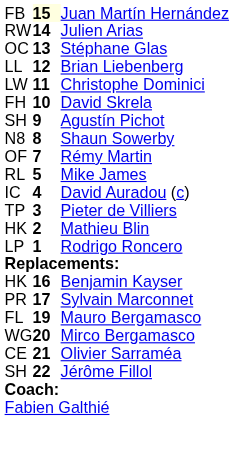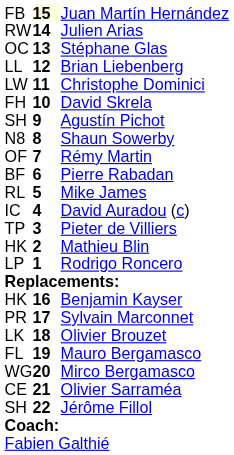+ row: BF | 6 | Pierre Rabadan
+ row: LK | 18 | Olivier Brouzet
